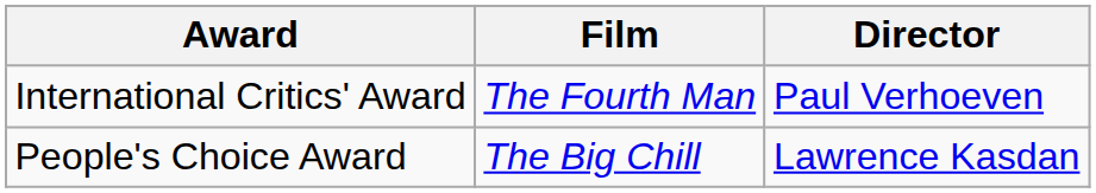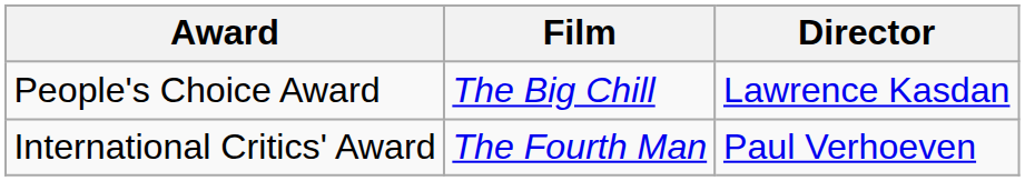rows swapped: People's Choice Award <-> International Critics' Award
